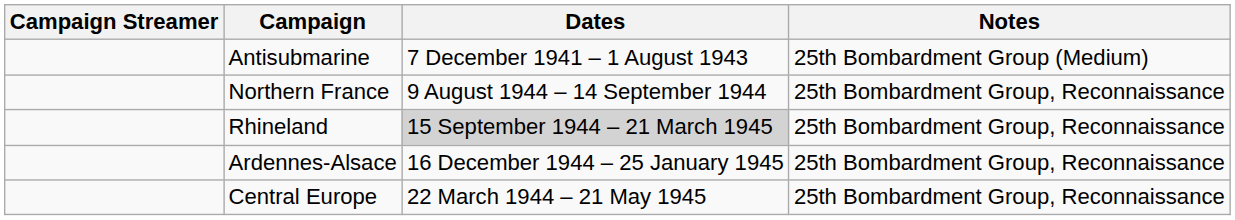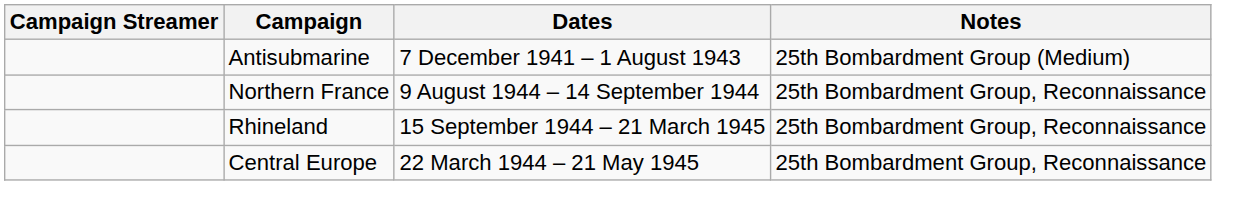Rhineland | Dates: lightgrey background -> no background
- row: Ardennes-Alsace | 16 December 1944 – 25 January 1945 | 25th Bombardment Group, Reconnaissance
